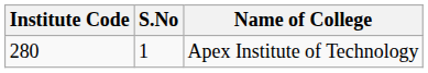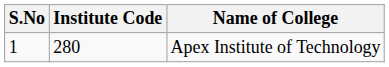columns swapped: S.No <-> Institute Code
